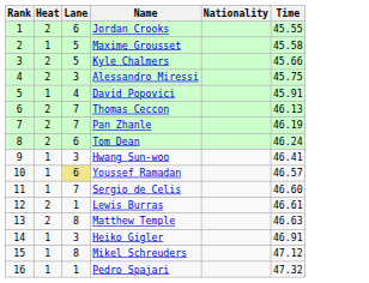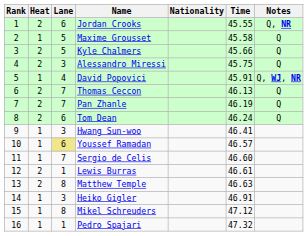+ column: Notes | Q, NR | Q | Q | Q | Q, WJ, NR | Q | Q | Q
